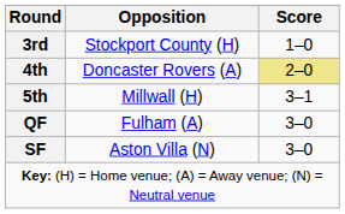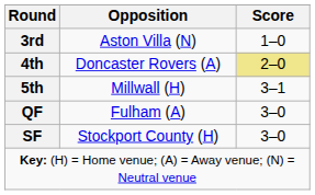3rd | Opposition: Stockport County (H) -> Aston Villa (N)
SF | Opposition: Aston Villa (N) -> Stockport County (H)
